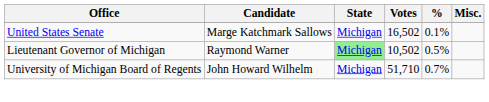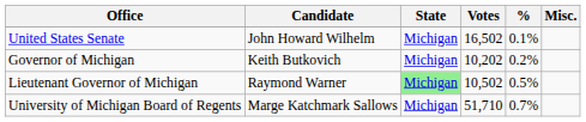United States Senate | Candidate: Marge Katchmark Sallows -> John Howard Wilhelm
+ row: Governor of Michigan | Keith Butkovich | Michigan | 10,202 | 0.2%
University of Michigan Board of Regents | Candidate: John Howard Wilhelm -> Marge Katchmark Sallows
